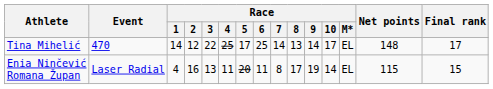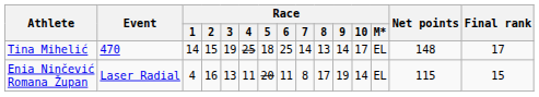Tina Mihelić | Race / 2: 12 -> 15
Tina Mihelić | Race / 3: 22 -> 19
Tina Mihelić | Race / 5: 17 -> 18
